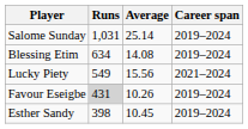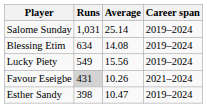Lucky Piety | Career span: 2021–2024 -> 2019–2024
Favour Eseigbe | Career span: 2019–2024 -> 2021–2024
Esther Sandy | Average: 10.45 -> 10.47
